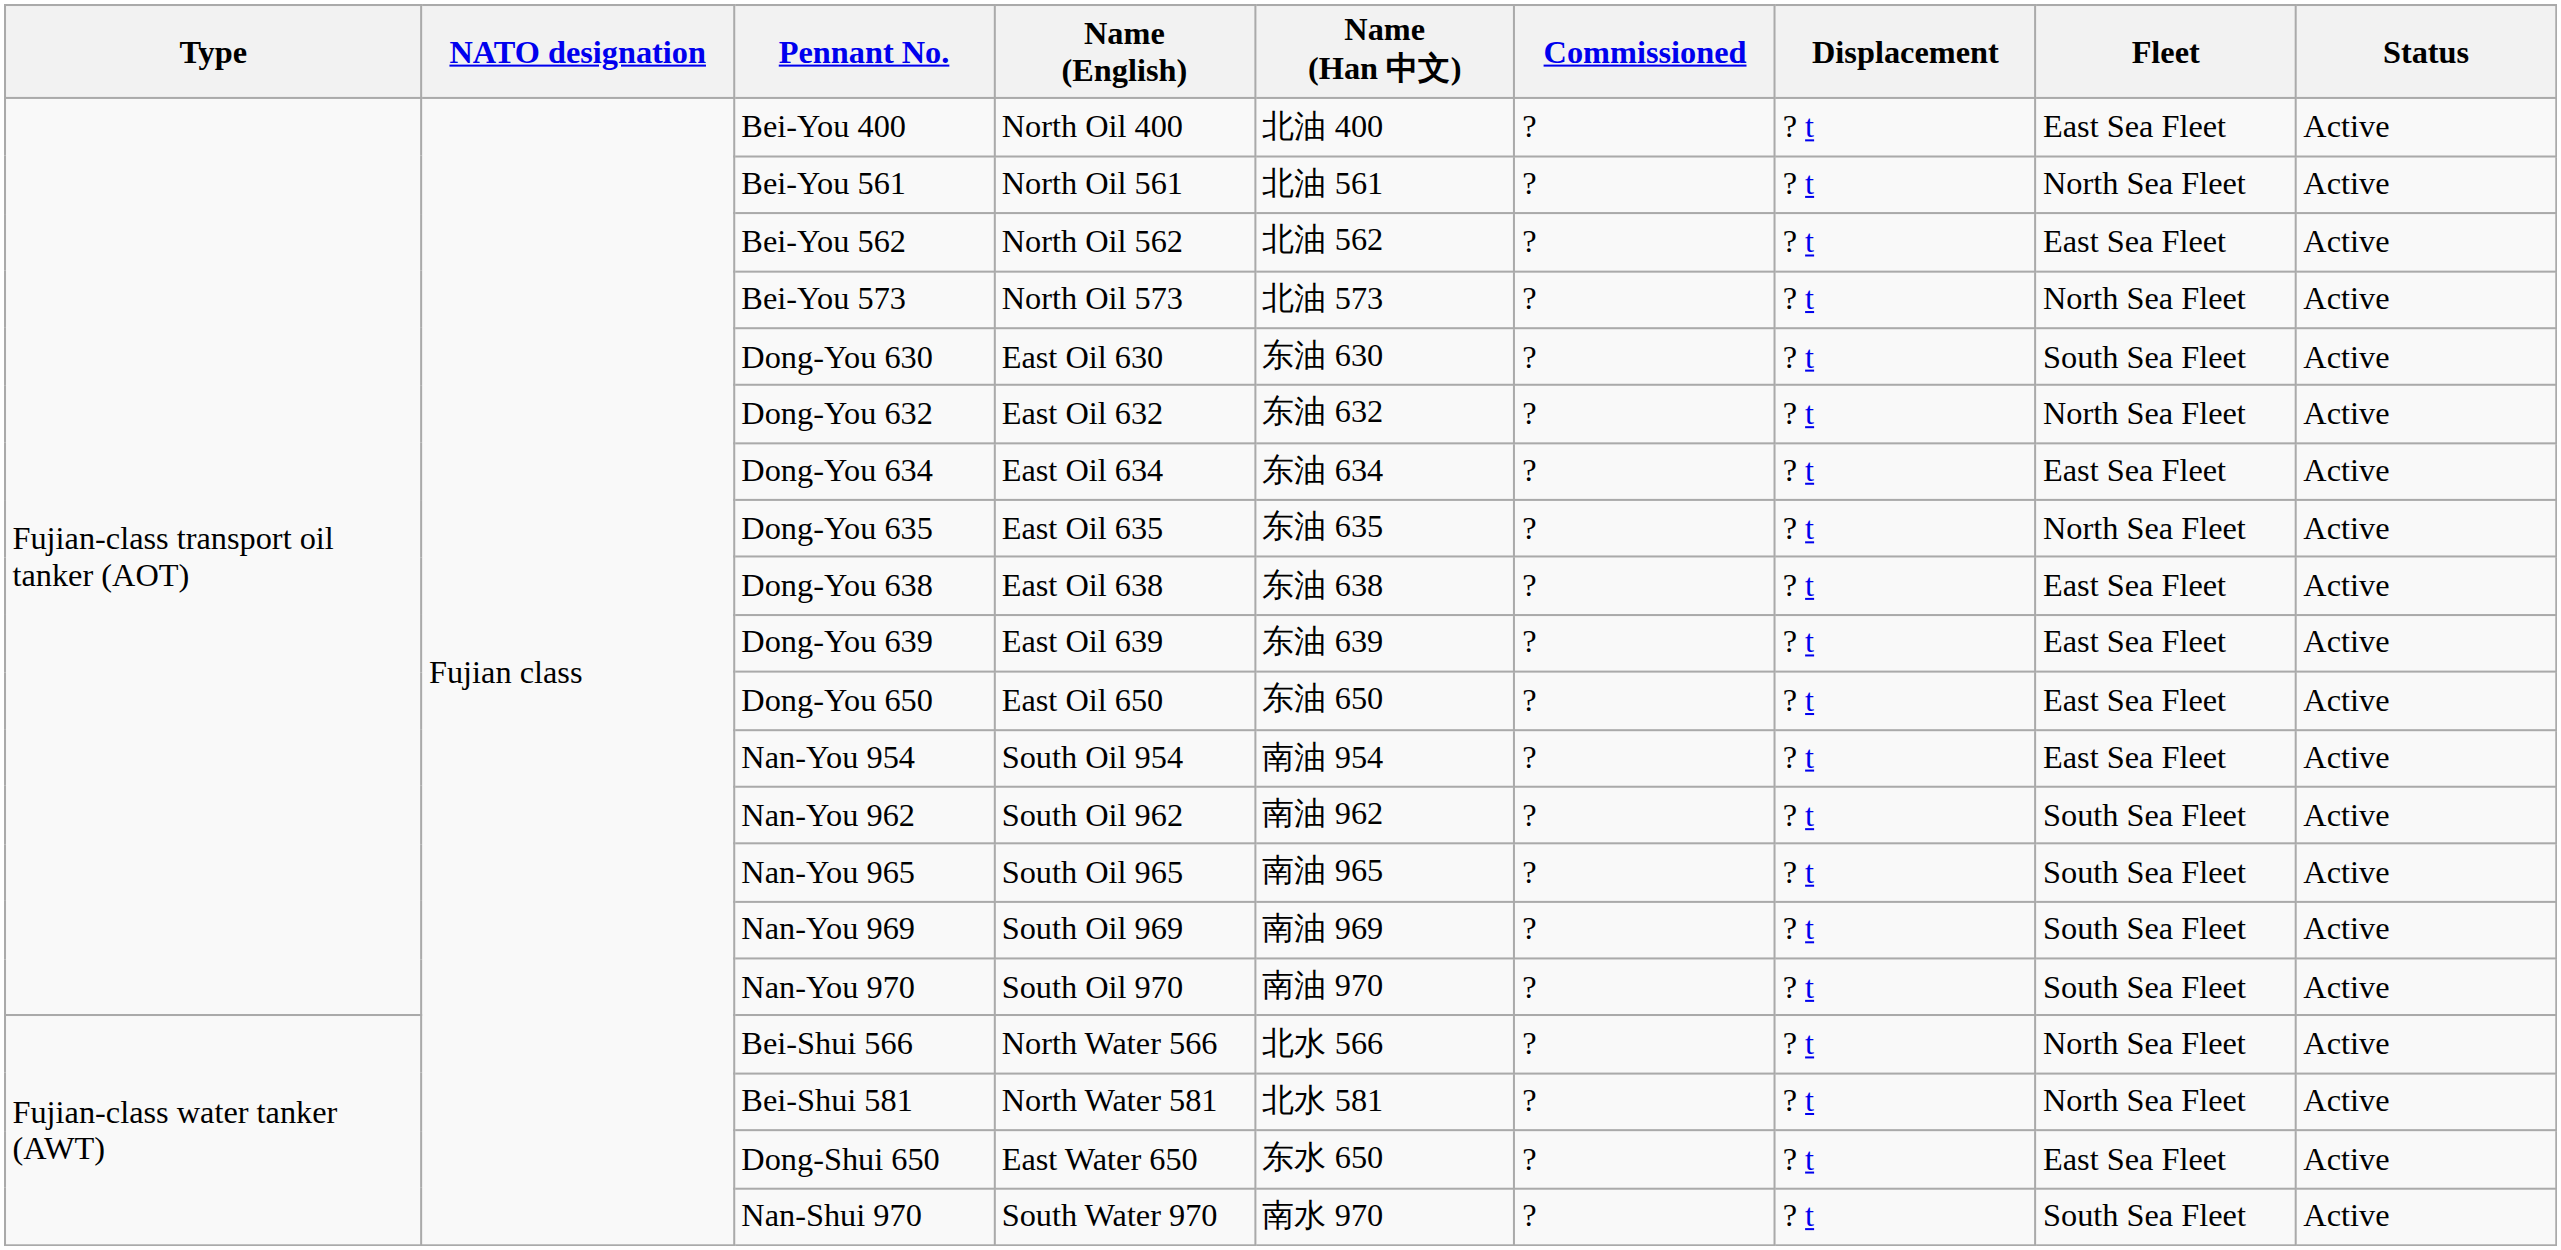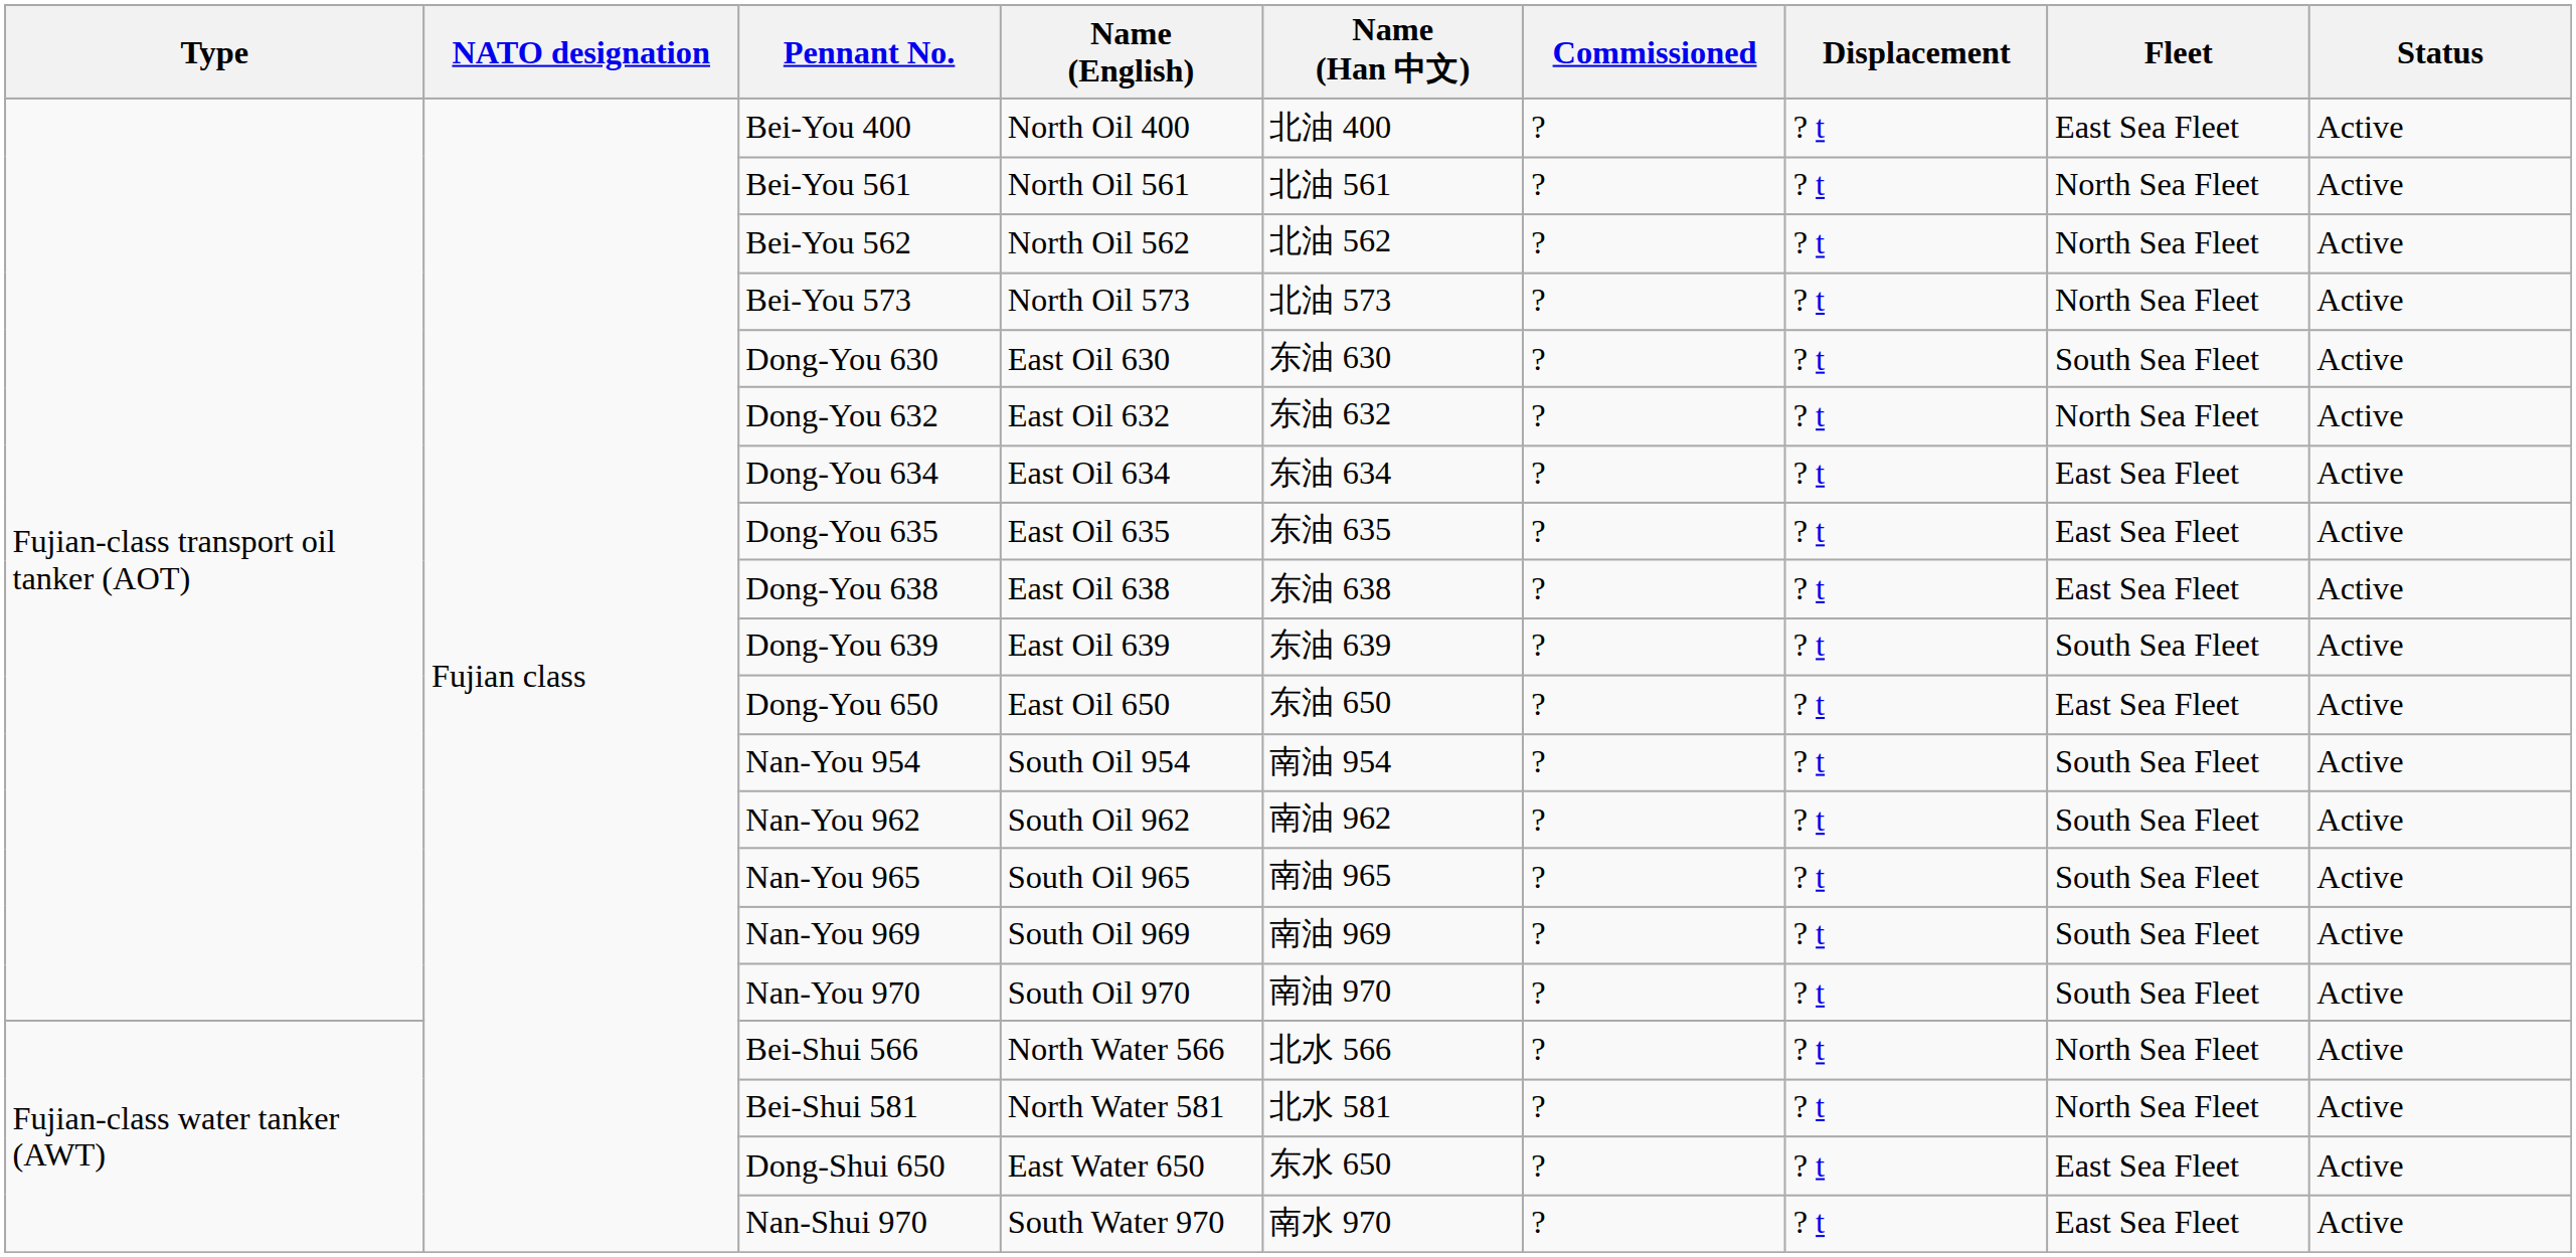Bei-You 562 | Fleet: East Sea Fleet -> North Sea Fleet
Dong-You 635 | Fleet: North Sea Fleet -> East Sea Fleet
Dong-You 639 | Fleet: East Sea Fleet -> South Sea Fleet
Nan-You 954 | Fleet: East Sea Fleet -> South Sea Fleet
Nan-Shui 970 | Fleet: South Sea Fleet -> East Sea Fleet
